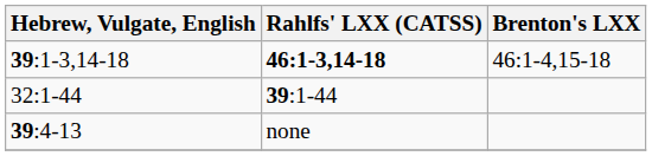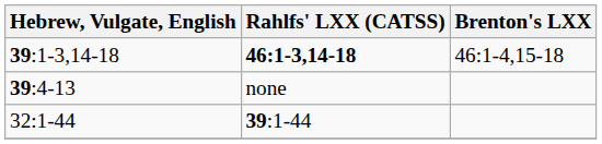rows swapped: 39:4-13 <-> 32:1-44
